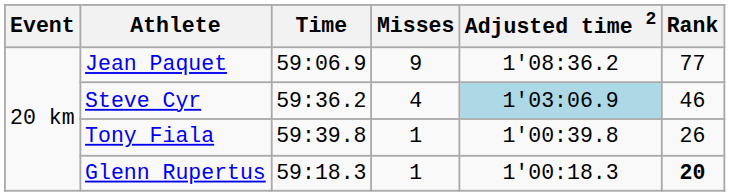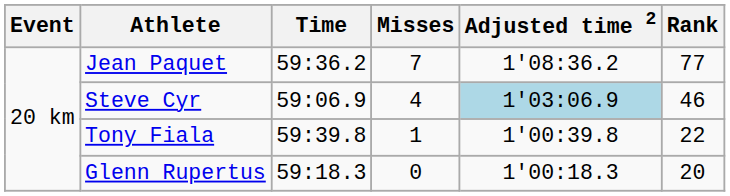Jean Paquet | Time: 59:06.9 -> 59:36.2
Jean Paquet | Misses: 9 -> 7
Steve Cyr | Time: 59:36.2 -> 59:06.9
Tony Fiala | Rank: 26 -> 22
Glenn Rupertus | Misses: 1 -> 0
Glenn Rupertus | Rank: bold -> normal
